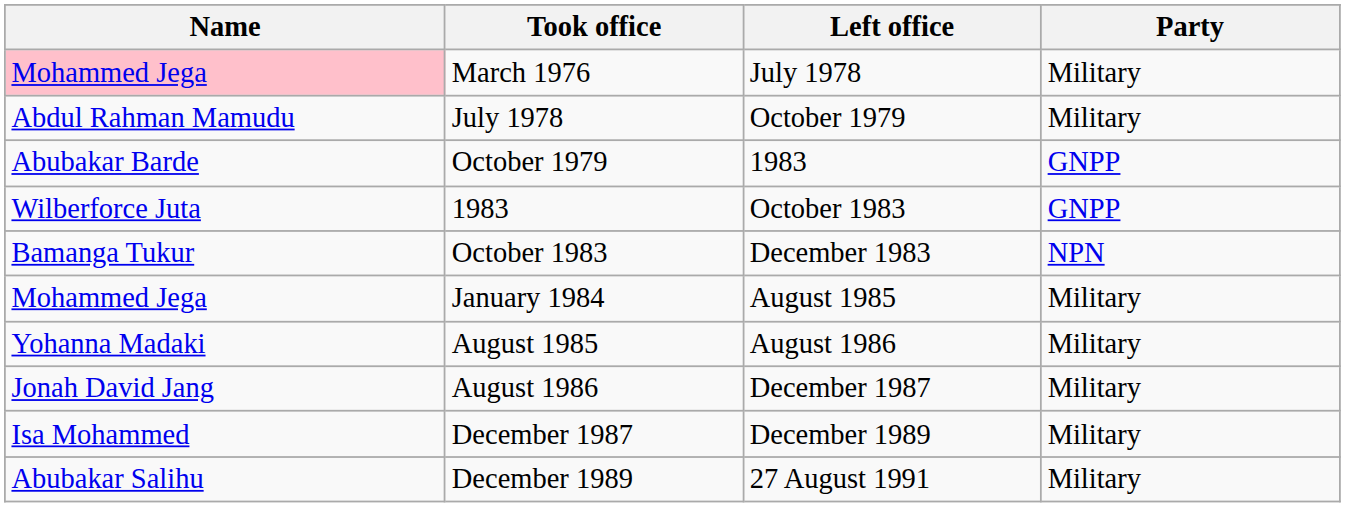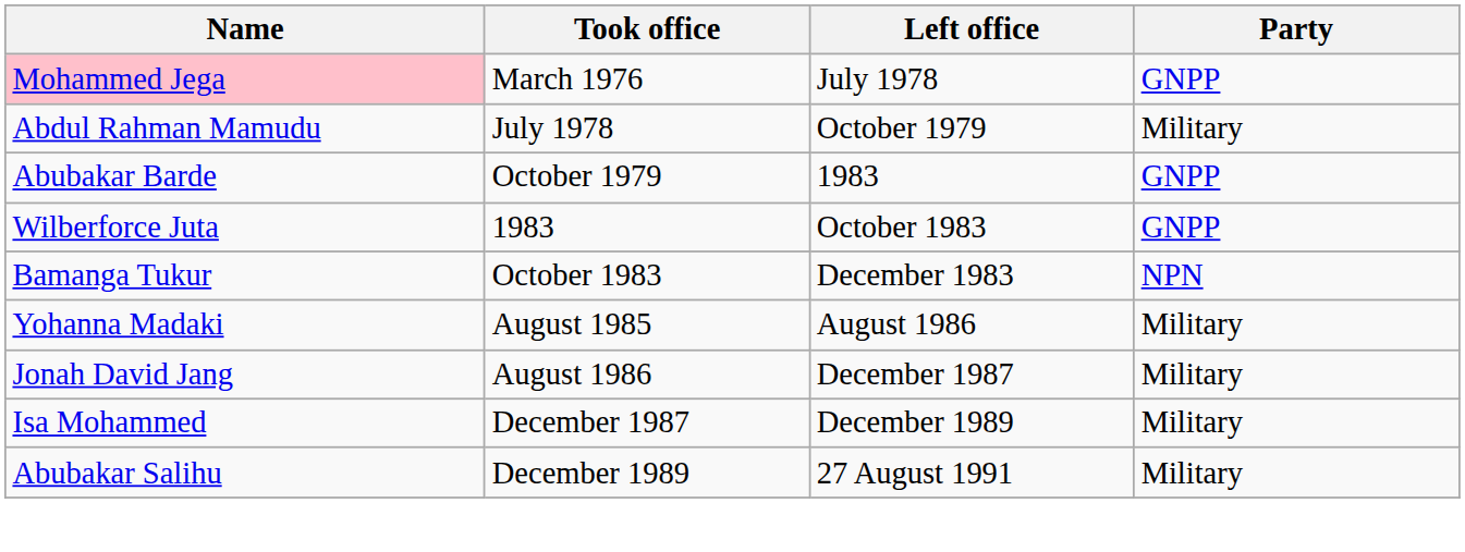March 1976 | Party: Military -> GNPP
- row: Mohammed Jega | January 1984 | August 1985 | Military
